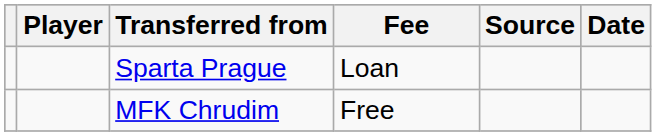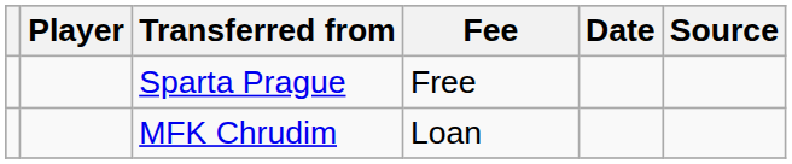columns swapped: Date <-> Source
Sparta Prague | Fee: Loan -> Free
MFK Chrudim | Fee: Free -> Loan
